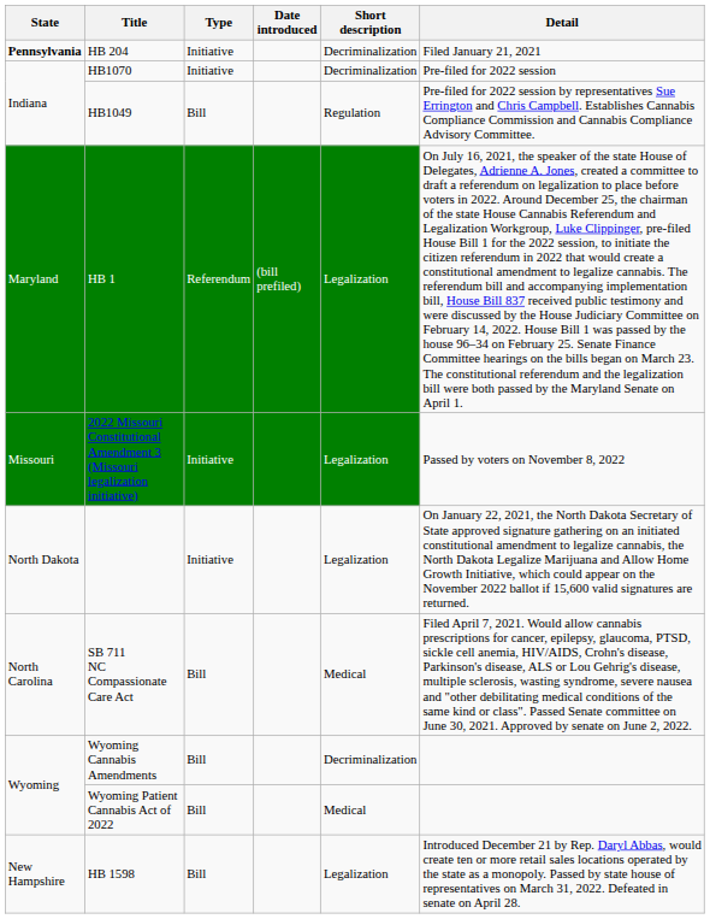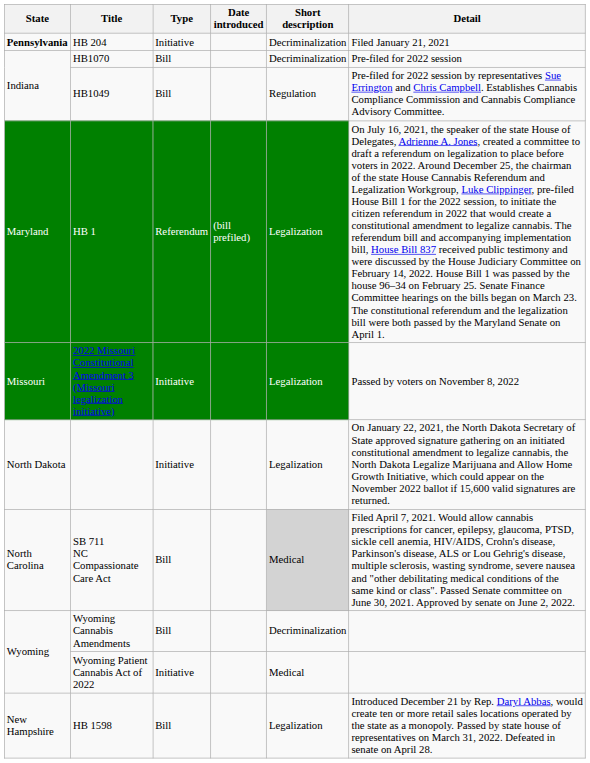HB1070 | Type: Initiative -> Bill
SB 711 NC Compassionate Care Act | Short description: no background -> lightgrey background
Wyoming Patient Cannabis Act of 2022 | Type: Bill -> Initiative
